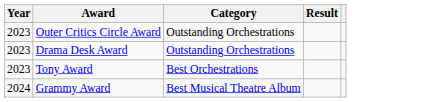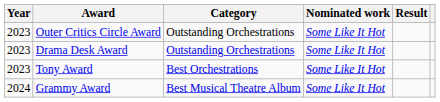+ column: Nominated work | Some Like It Hot | Some Like It Hot | Some Like It Hot | Some Like It Hot
